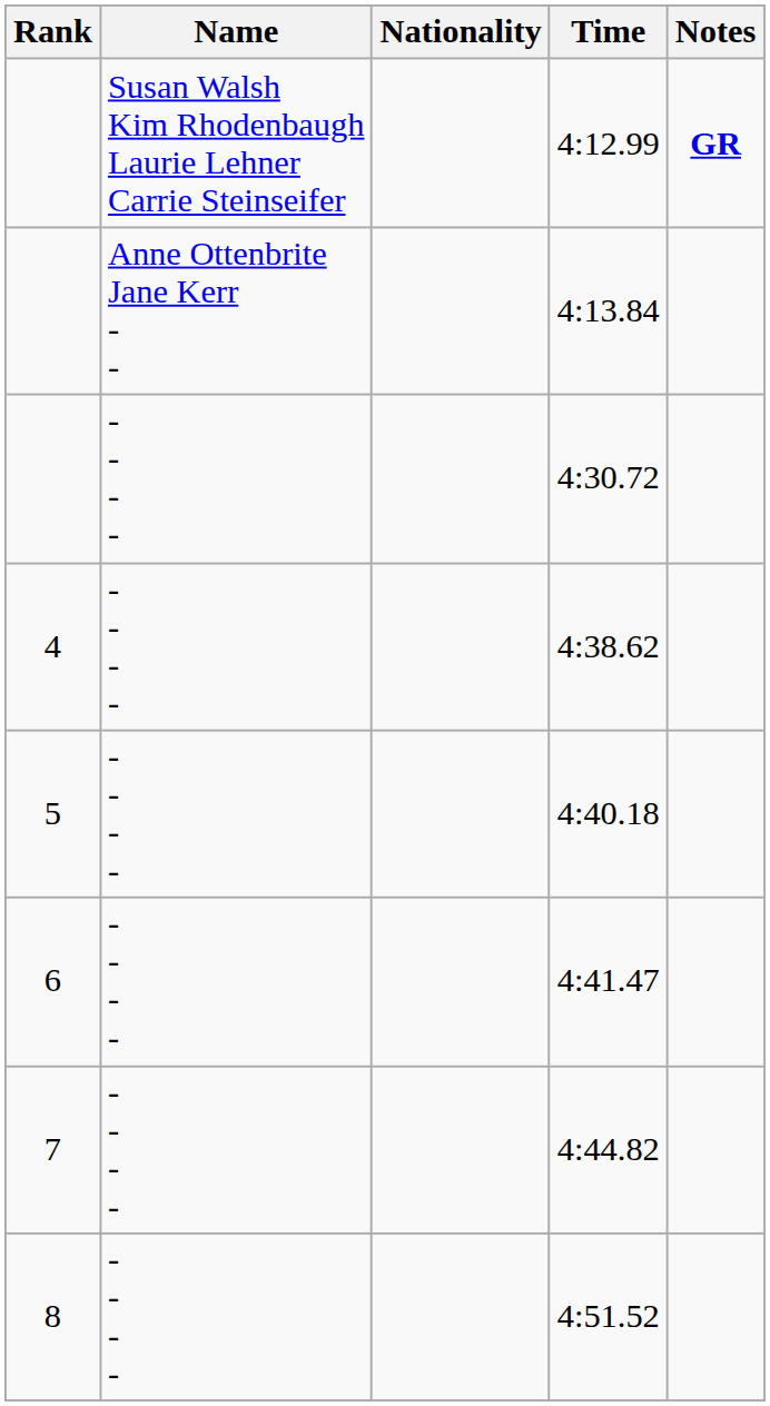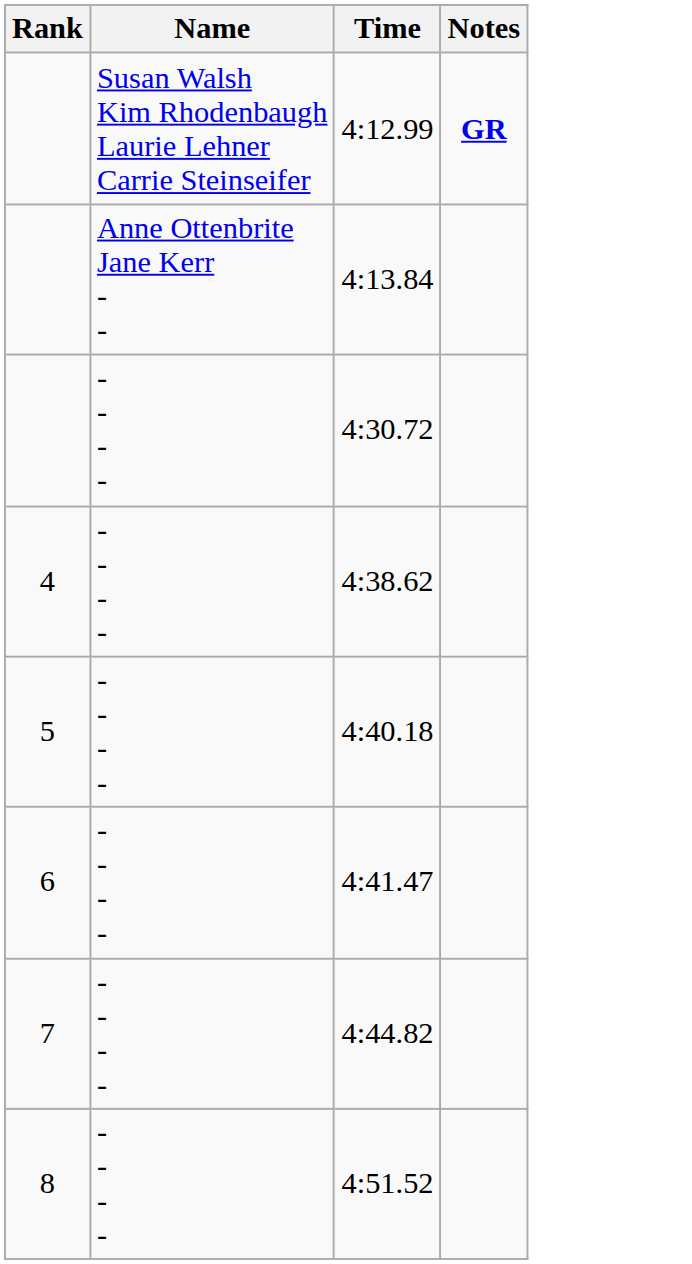- column: Nationality
